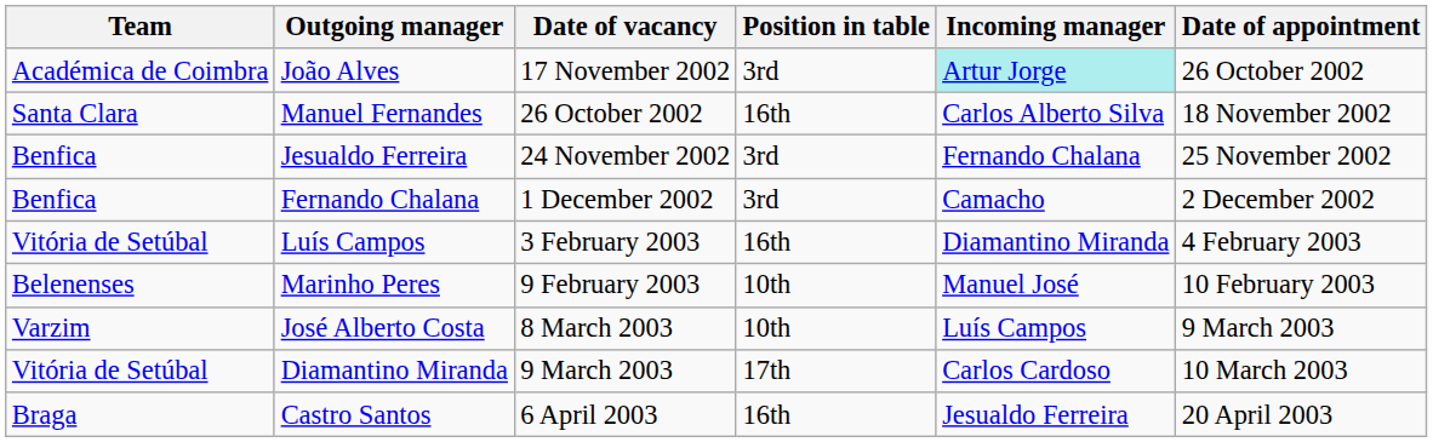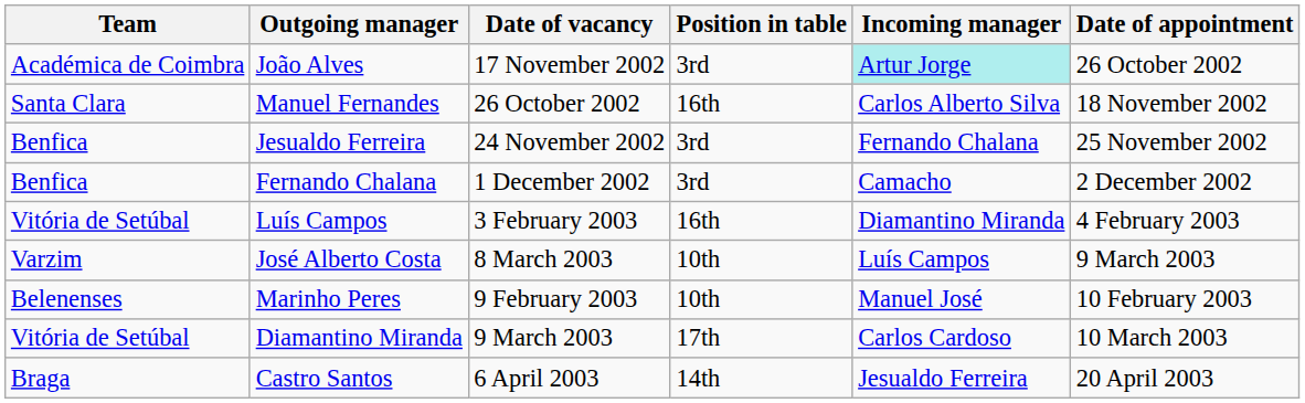rows swapped: Marinho Peres <-> José Alberto Costa
Castro Santos | Position in table: 16th -> 14th
